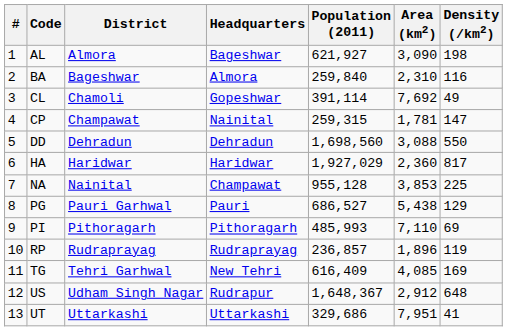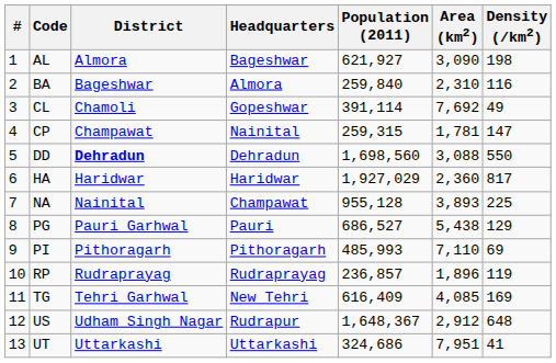DD | District: normal -> bold
NA | Area (km2): 3,853 -> 3,893
UT | Population (2011): 329,686 -> 324,686
